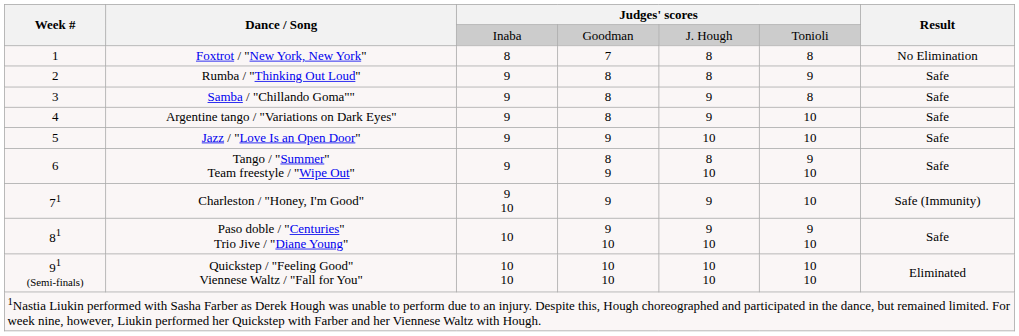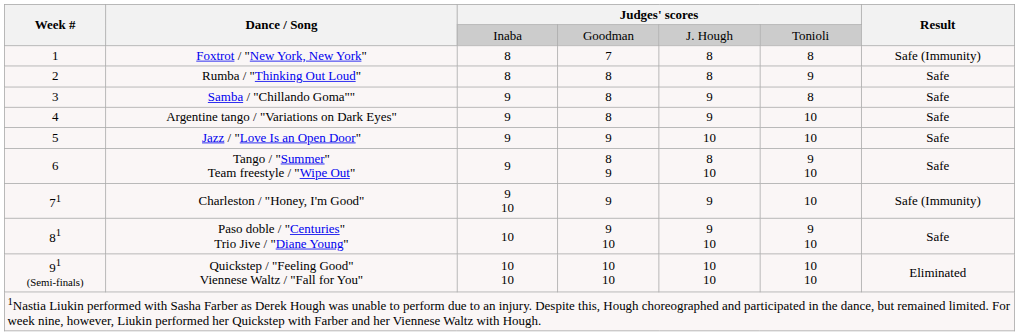Foxtrot / "New York, New York" | Result: No Elimination -> Safe (Immunity)
Rumba / "Thinking Out Loud" | column 3: 9 -> 8
